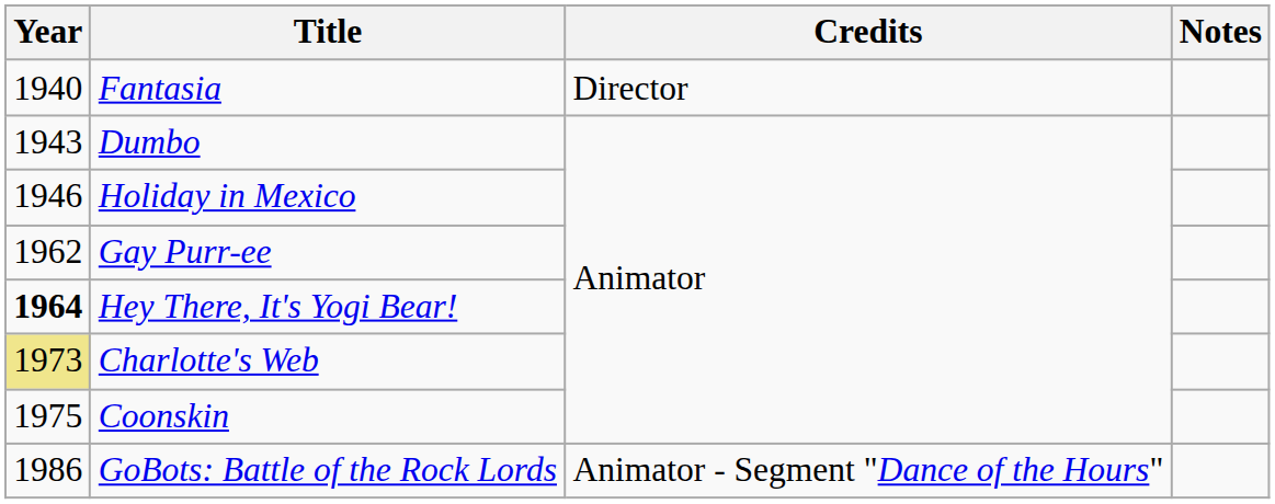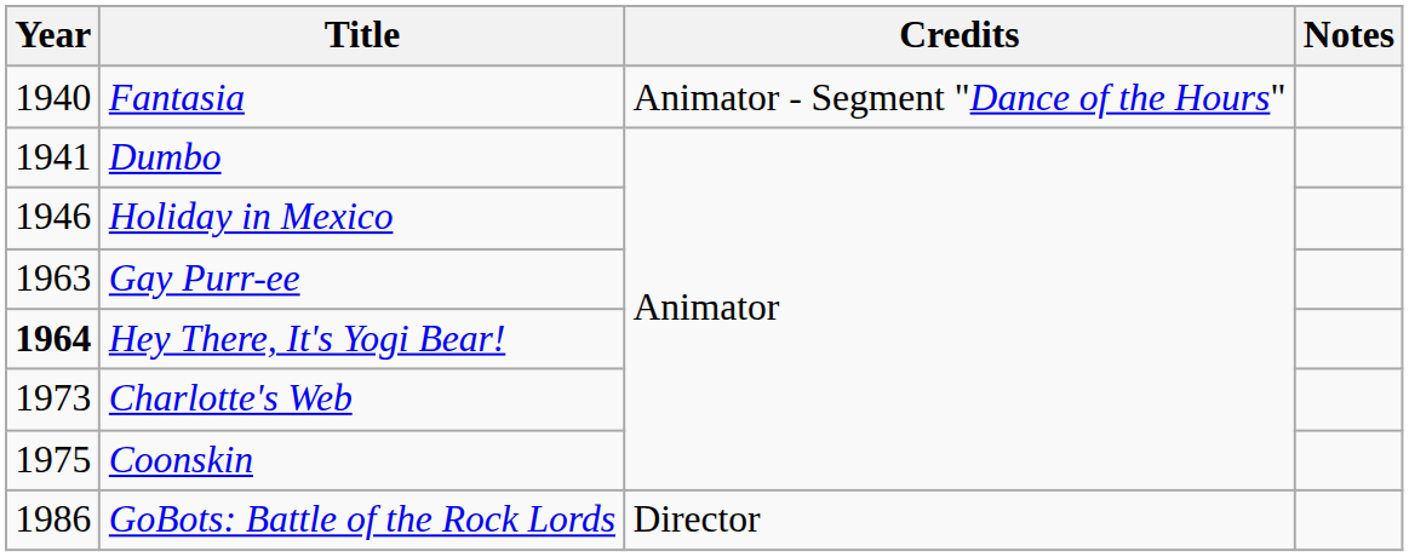Fantasia | Credits: Director -> Animator - Segment "Dance of the Hours"
Dumbo | Year: 1943 -> 1941
Gay Purr-ee | Year: 1962 -> 1963
Charlotte's Web | Year: khaki background -> no background
GoBots: Battle of the Rock Lords | Credits: Animator - Segment "Dance of the Hours" -> Director
